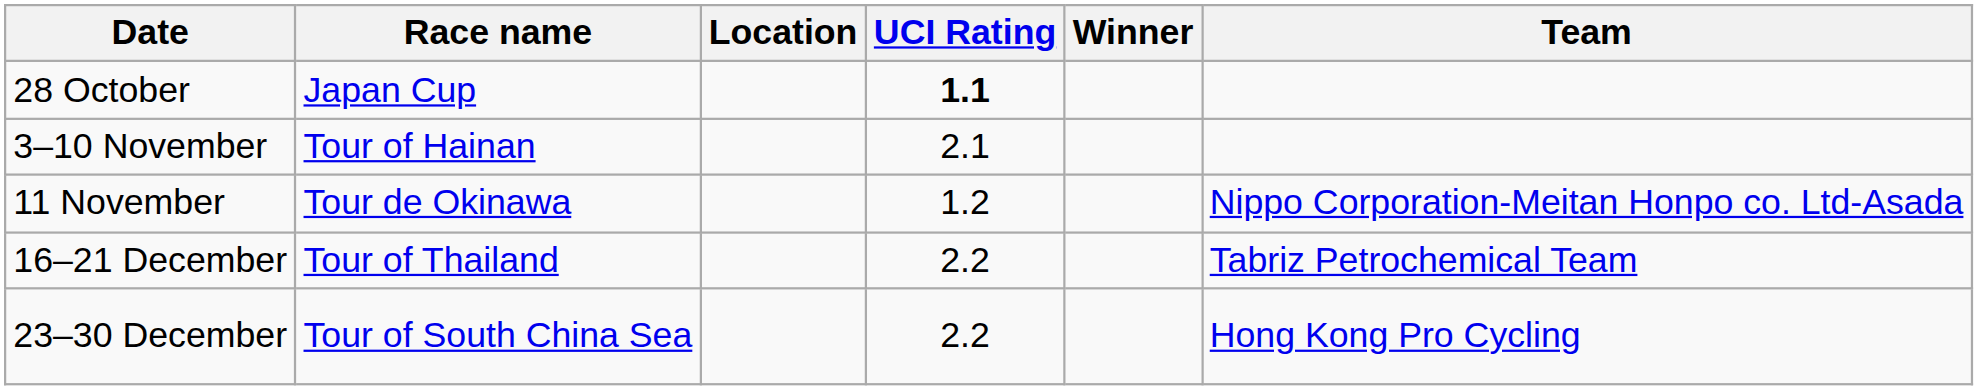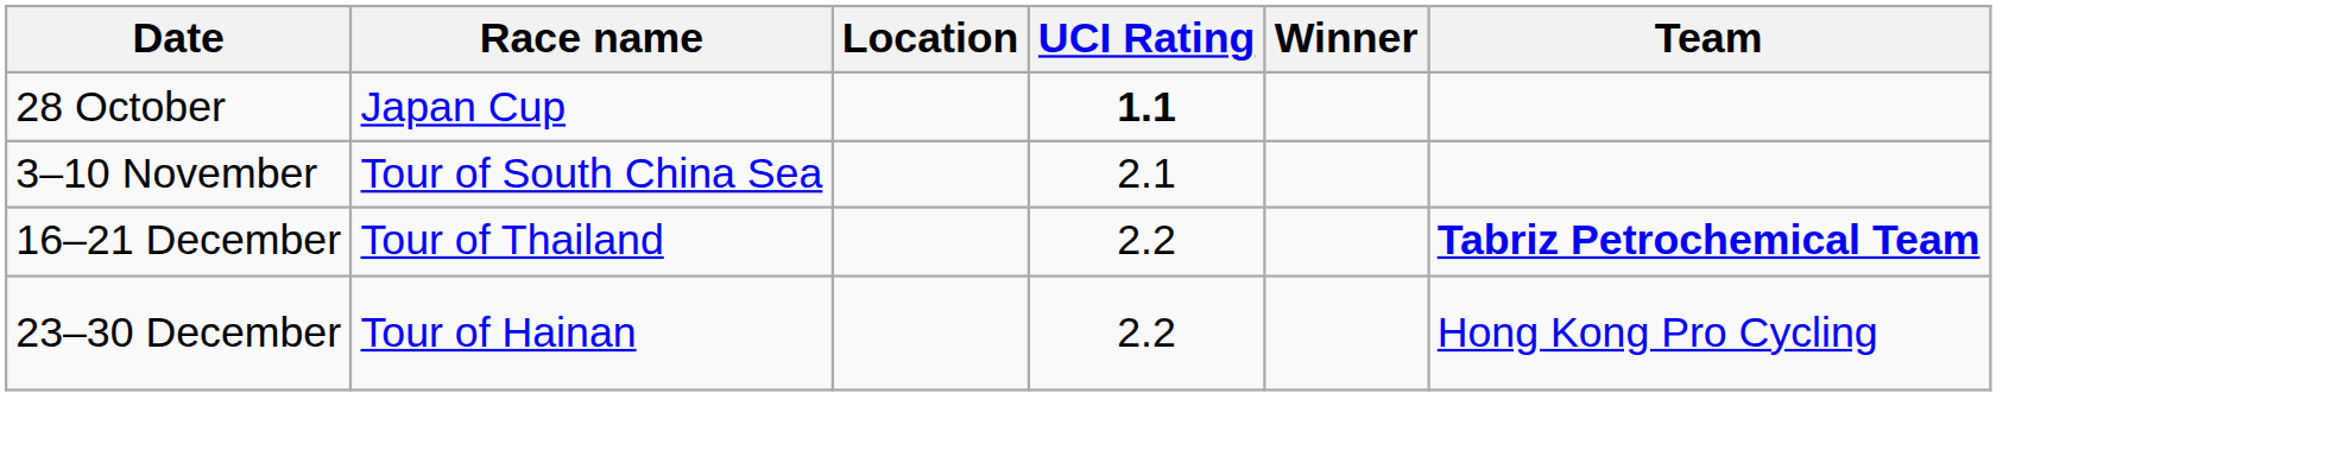3–10 November | Race name: Tour of Hainan -> Tour of South China Sea
- row: 11 November | Tour de Okinawa | 1.2 | Nippo Corporation-Meitan Honpo co. Ltd-Asada
16–21 December | Team: normal -> bold
23–30 December | Race name: Tour of South China Sea -> Tour of Hainan
